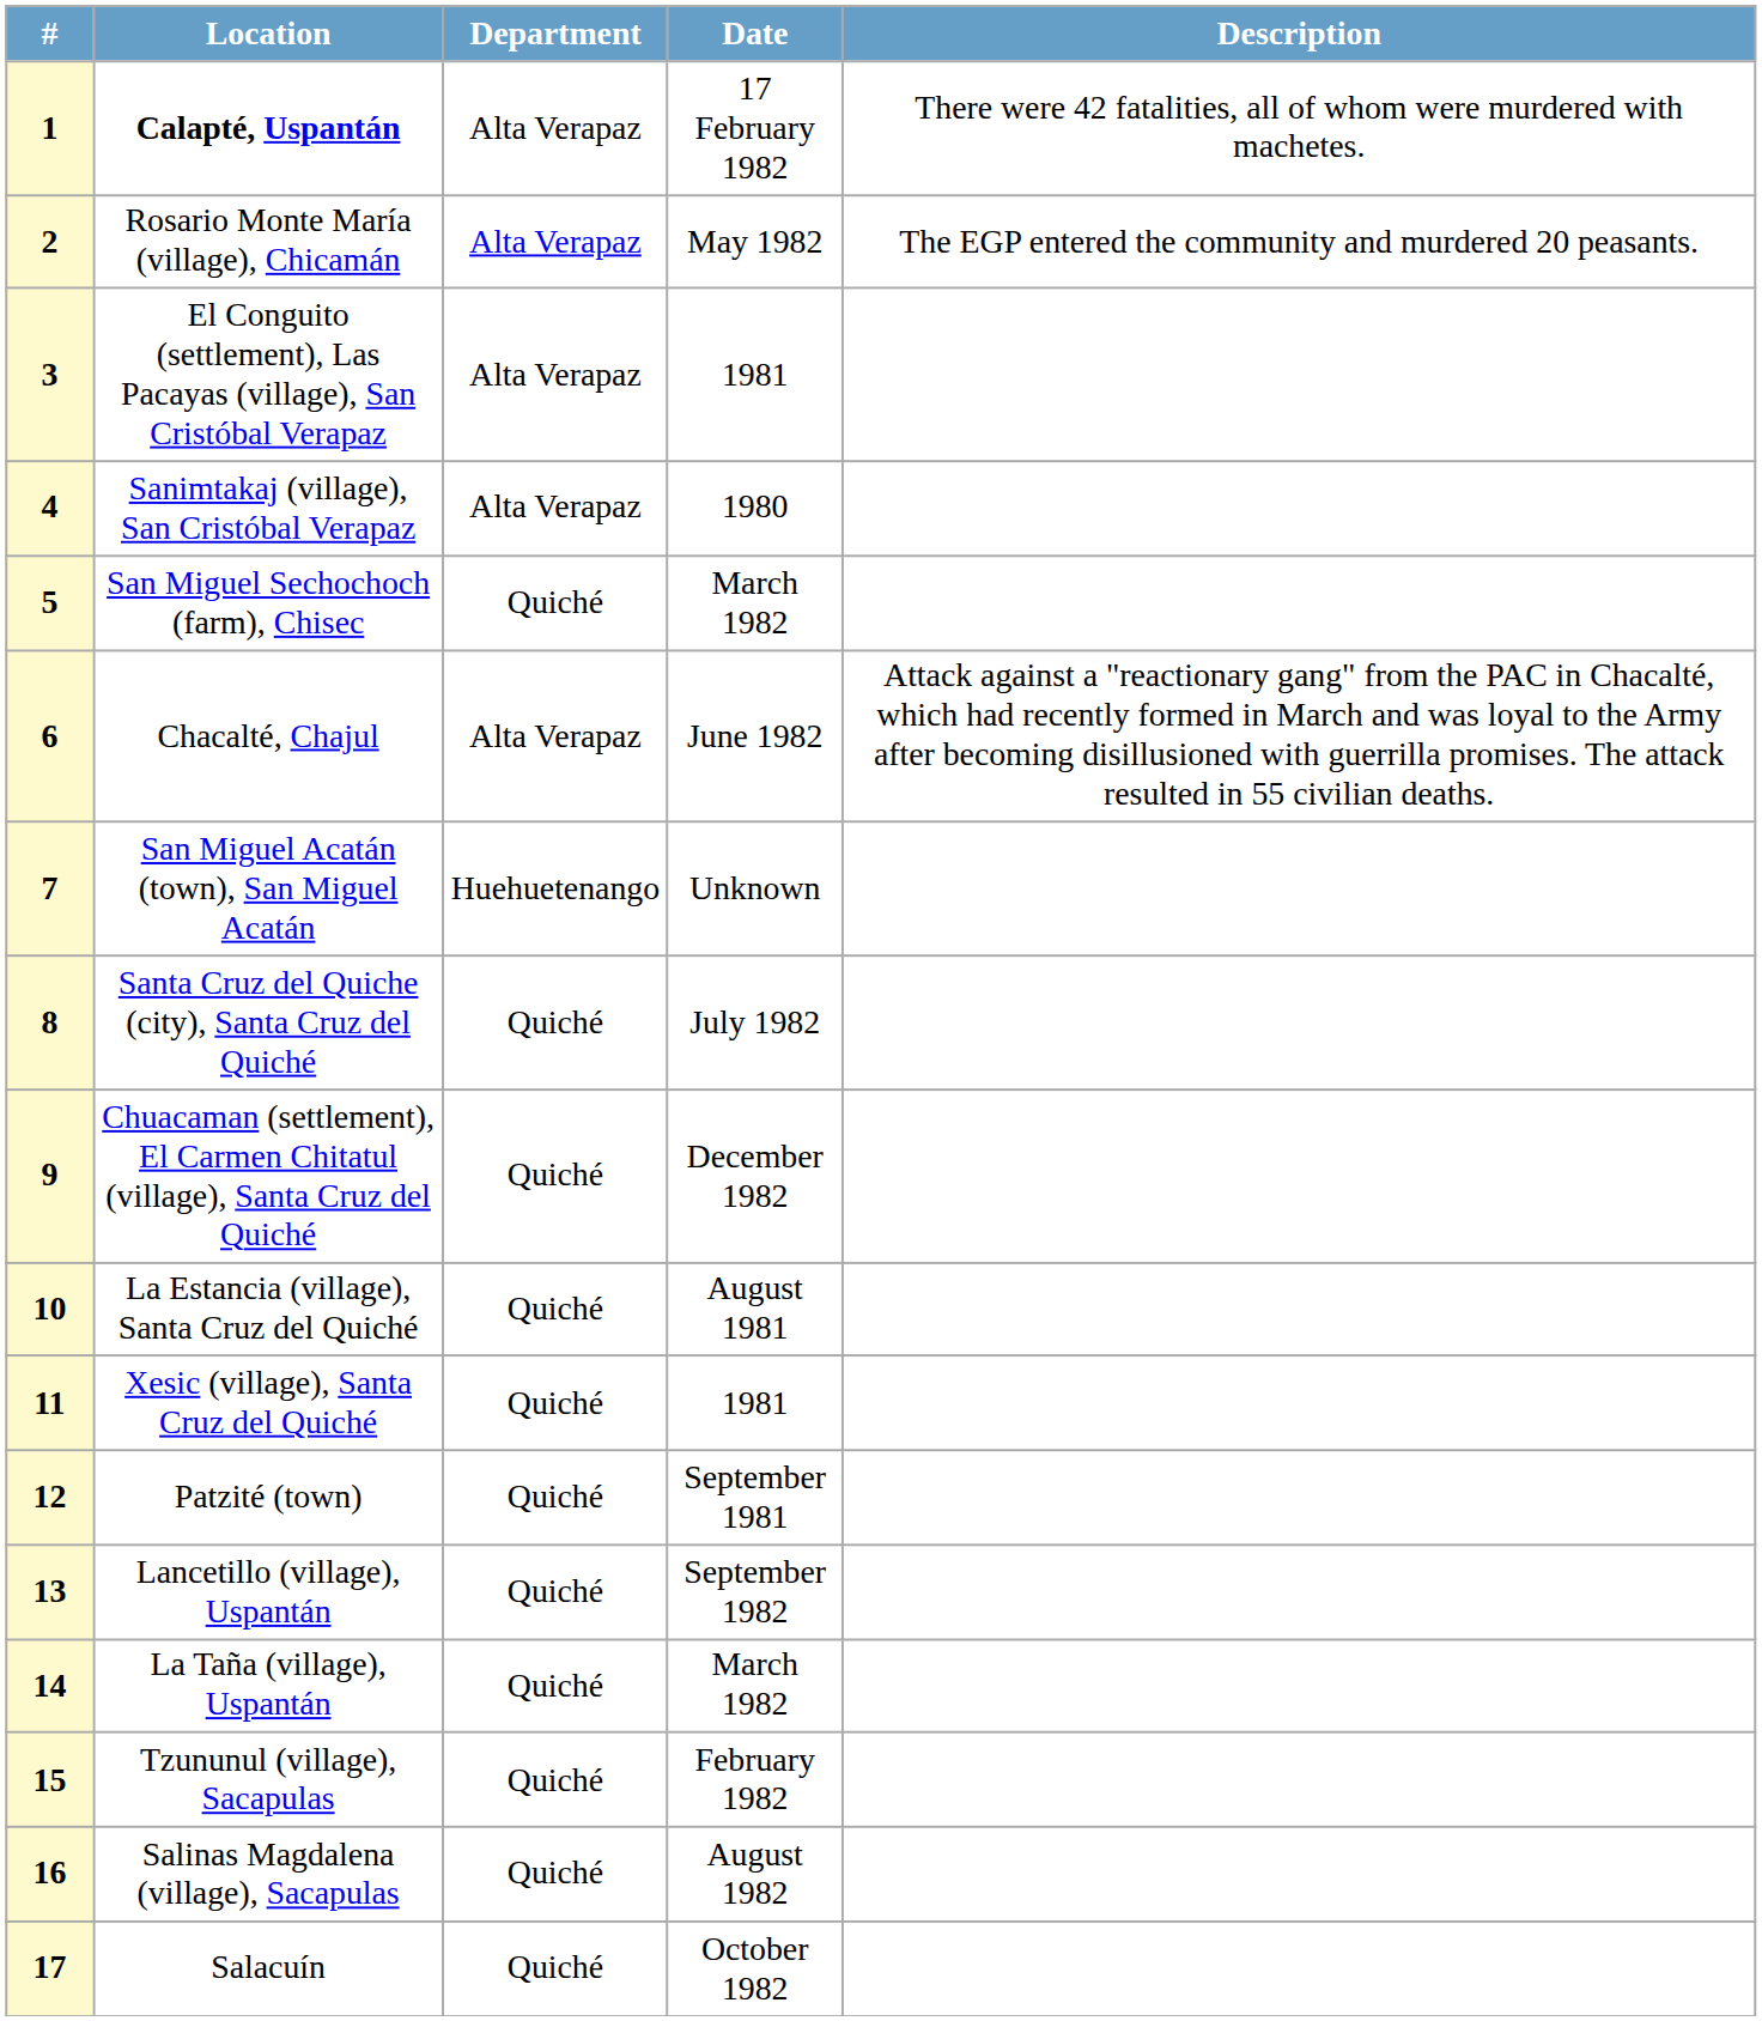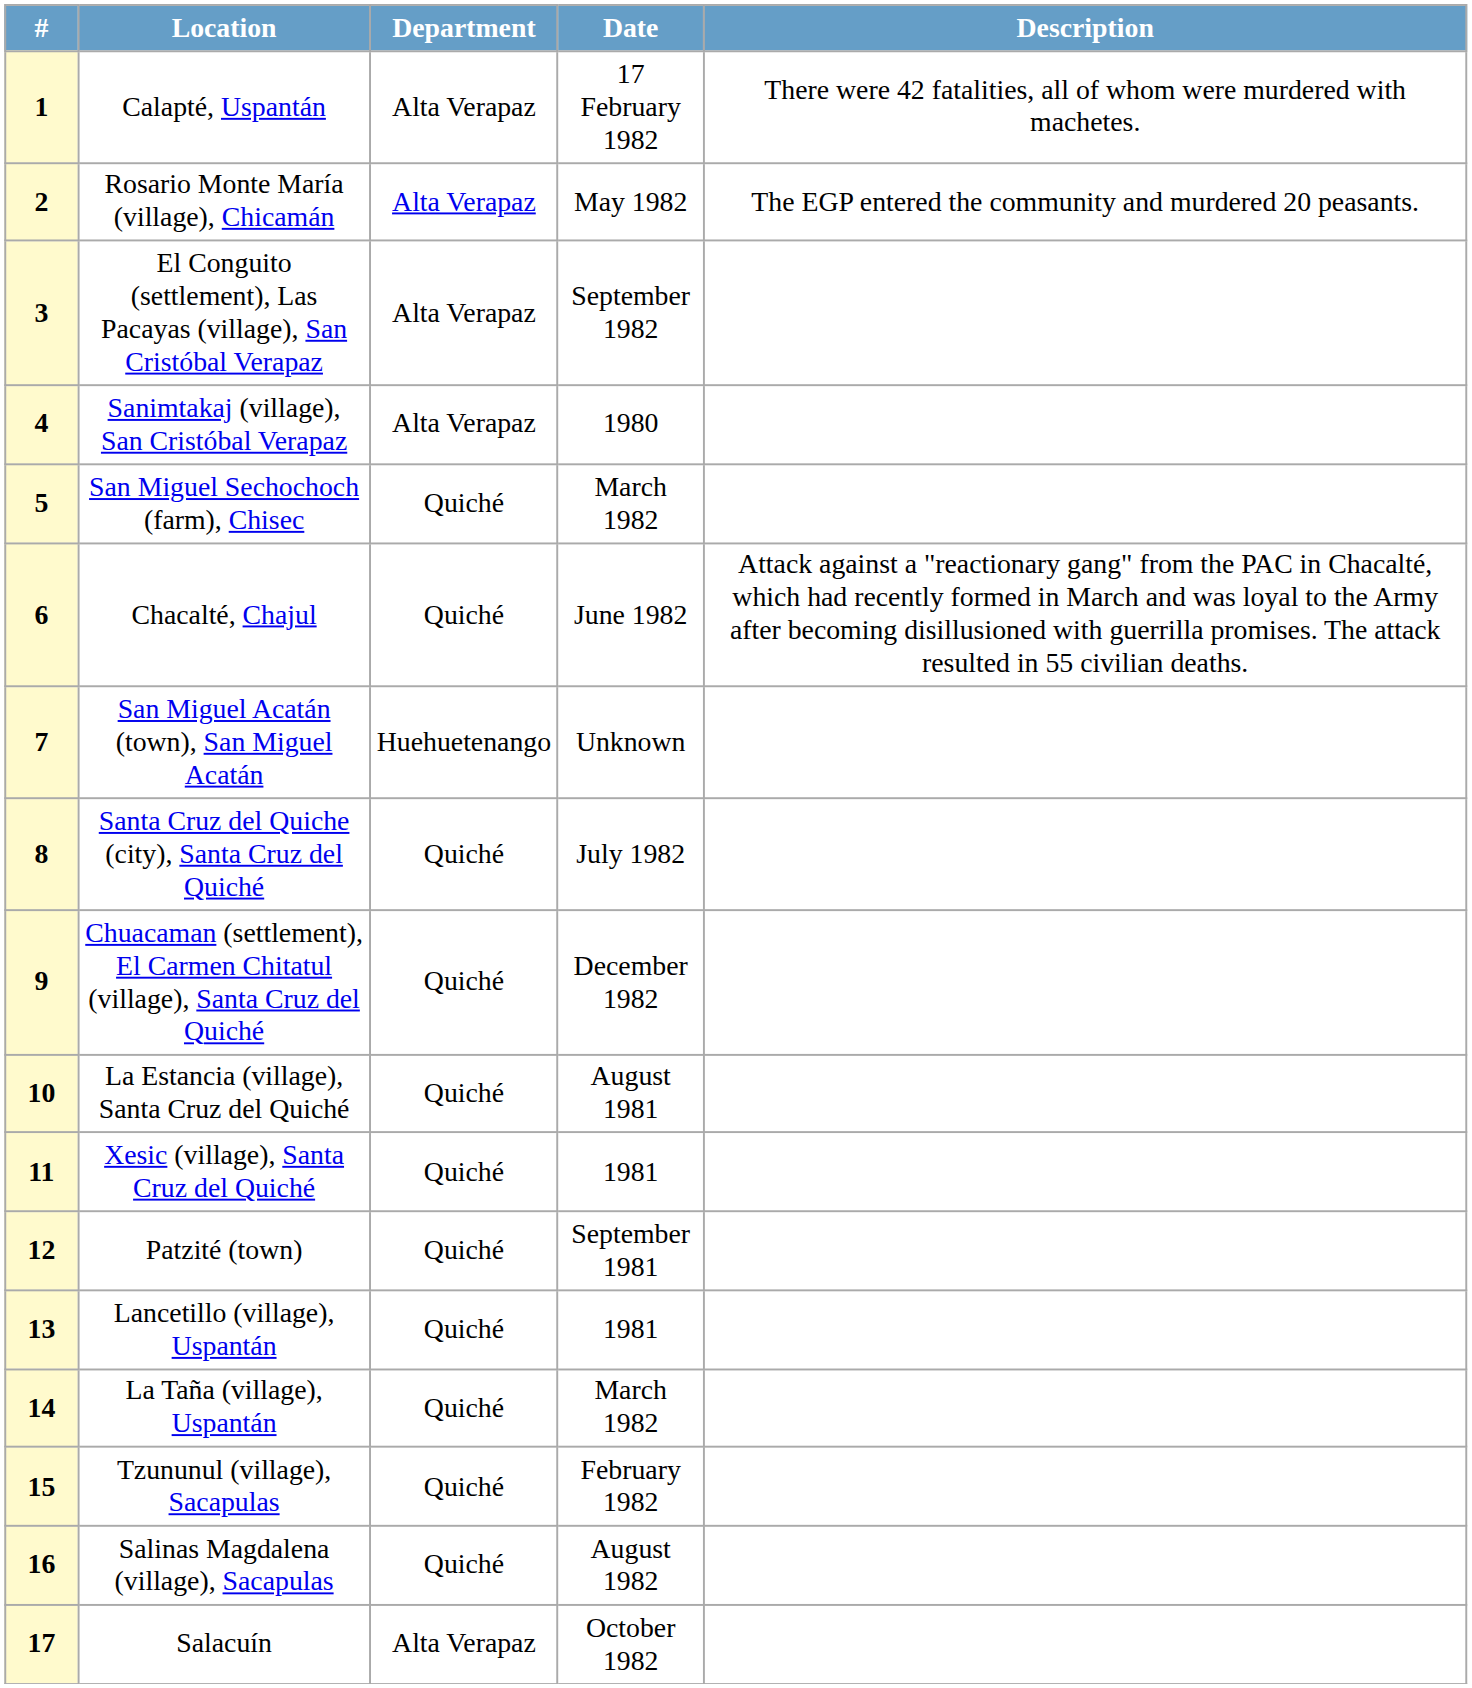1 | Location: bold -> normal
3 | Date: 1981 -> September 1982
6 | Department: Alta Verapaz -> Quiché
13 | Date: September 1982 -> 1981
17 | Department: Quiché -> Alta Verapaz
